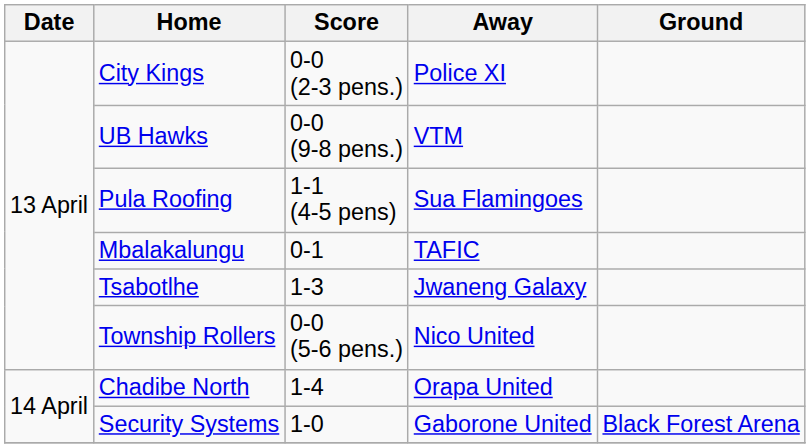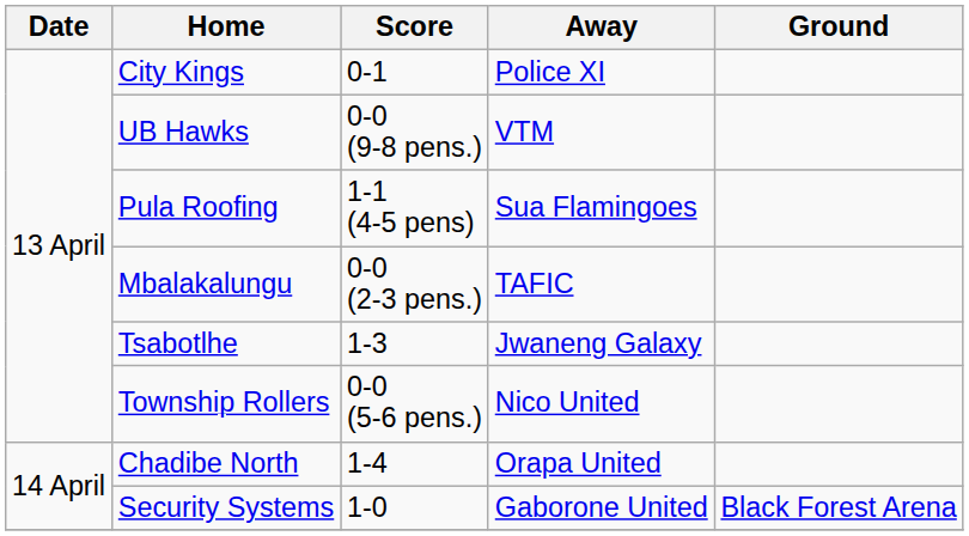City Kings | Score: 0-0 (2-3 pens.) -> 0-1
Mbalakalungu | Score: 0-1 -> 0-0 (2-3 pens.)
